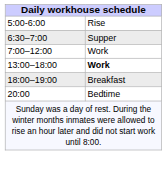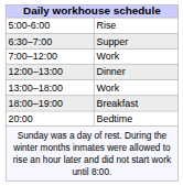+ row: 12:00–13:00 | Dinner
13:00–18:00 | column 2: bold -> normal
